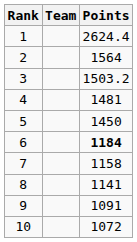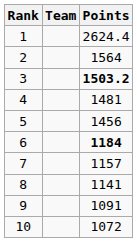3 | Points: normal -> bold
5 | Points: 1450 -> 1456
7 | Points: 1158 -> 1157
